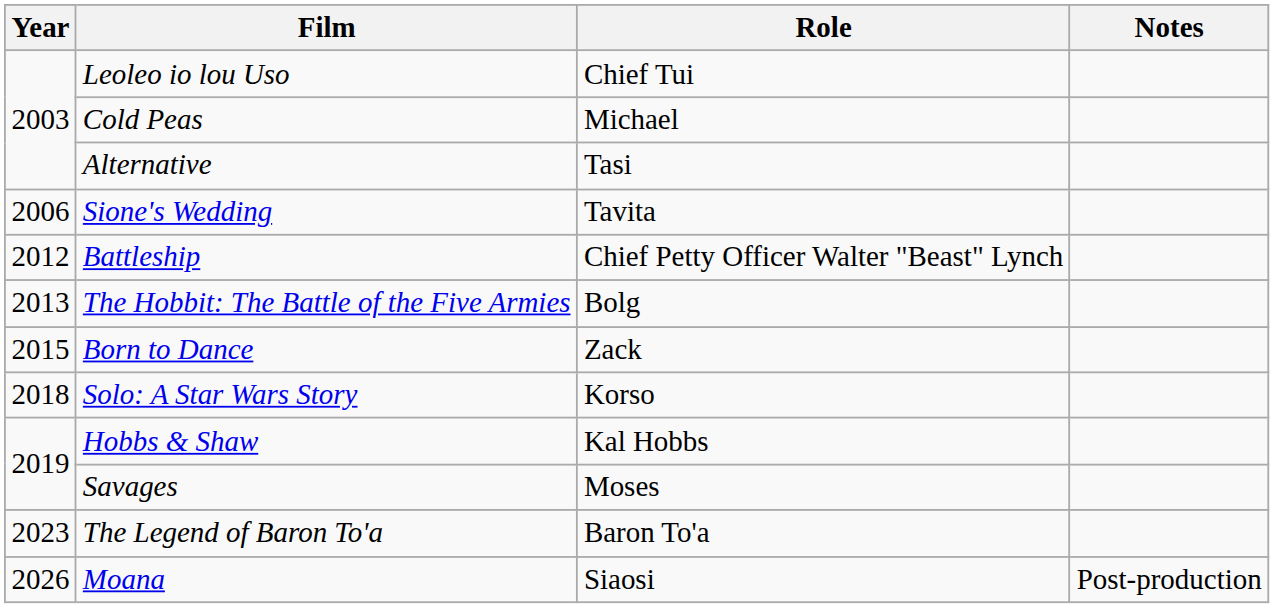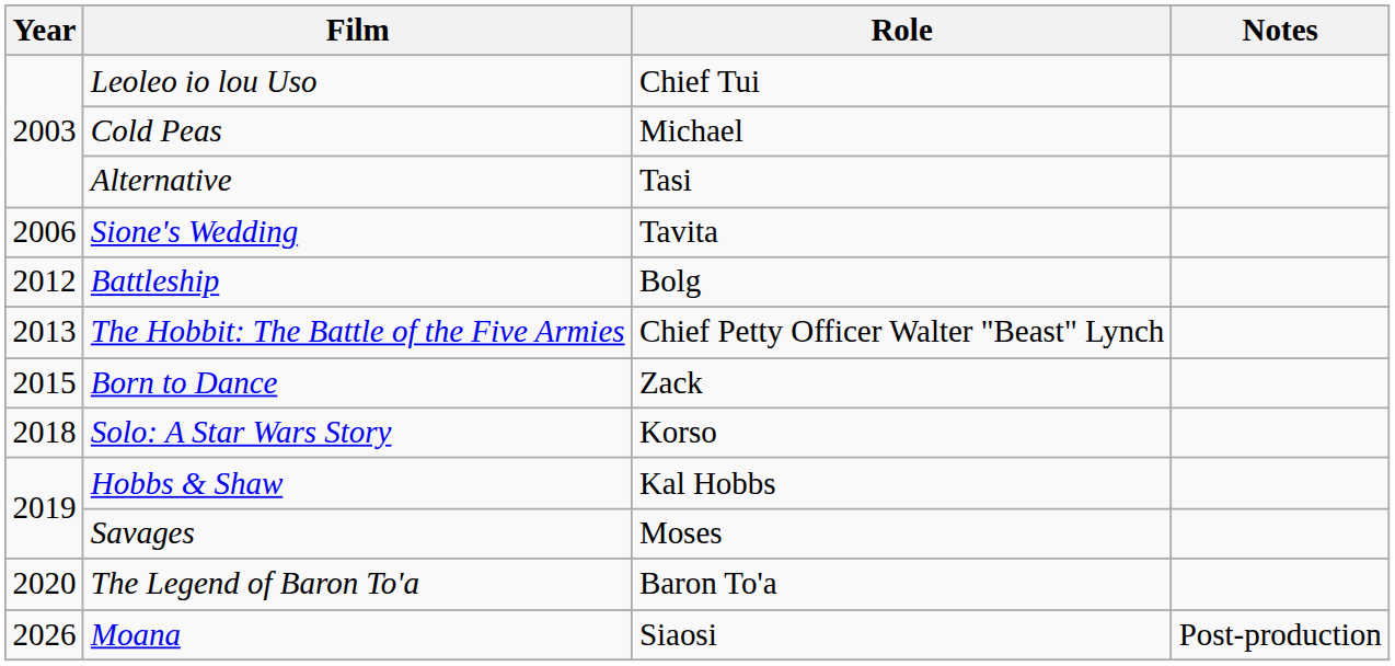Battleship | Role: Chief Petty Officer Walter "Beast" Lynch -> Bolg
The Hobbit: The Battle of the Five Armies | Role: Bolg -> Chief Petty Officer Walter "Beast" Lynch
The Legend of Baron To'a | Year: 2023 -> 2020
